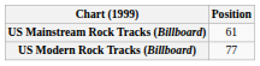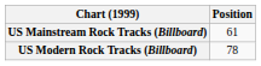US Modern Rock Tracks (Billboard) | Position: 77 -> 78
